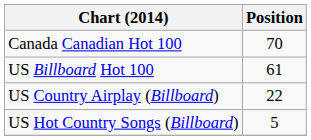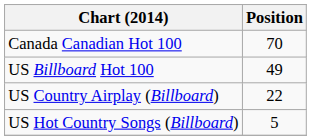US Billboard Hot 100 | Position: 61 -> 49
